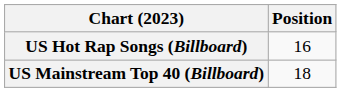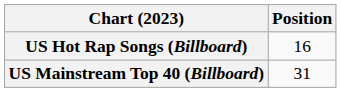US Mainstream Top 40 (Billboard) | Position: 18 -> 31
